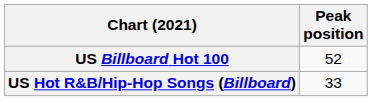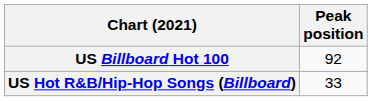US Billboard Hot 100 | Peak position: 52 -> 92
